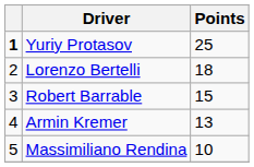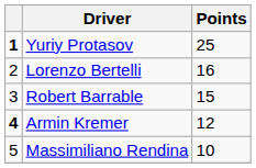Lorenzo Bertelli | Points: 18 -> 16
Armin Kremer | column 1: normal -> bold
Armin Kremer | Points: 13 -> 12
